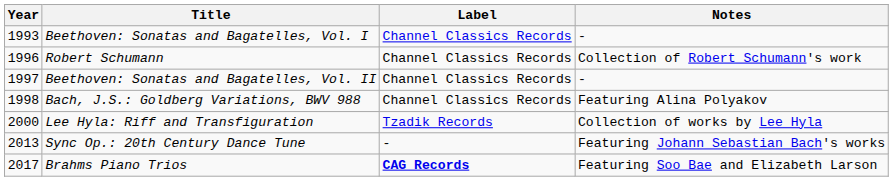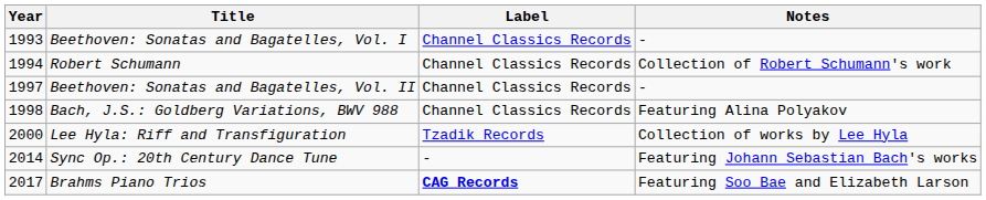Robert Schumann | Year: 1996 -> 1994
Sync Op.: 20th Century Dance Tune | Year: 2013 -> 2014
